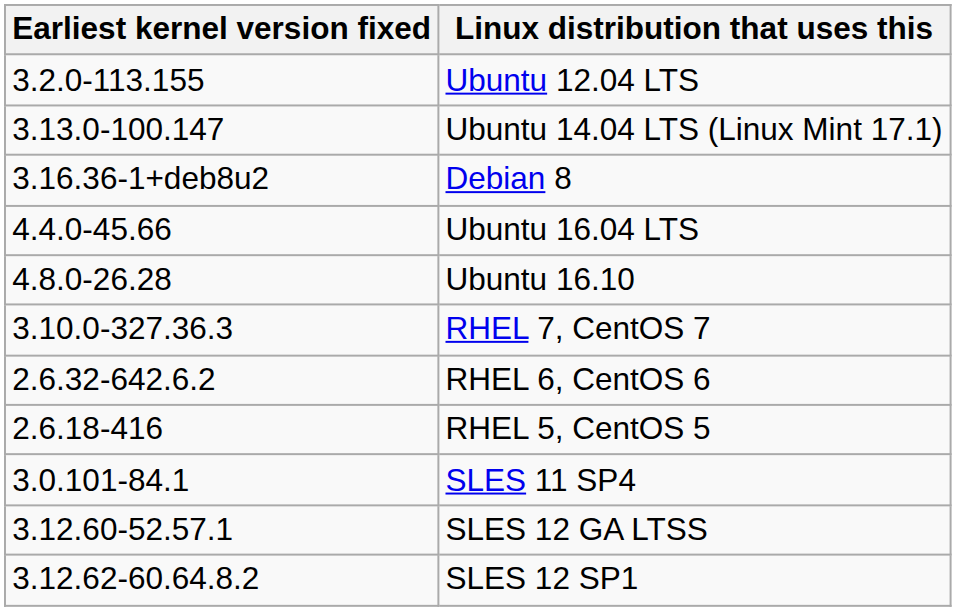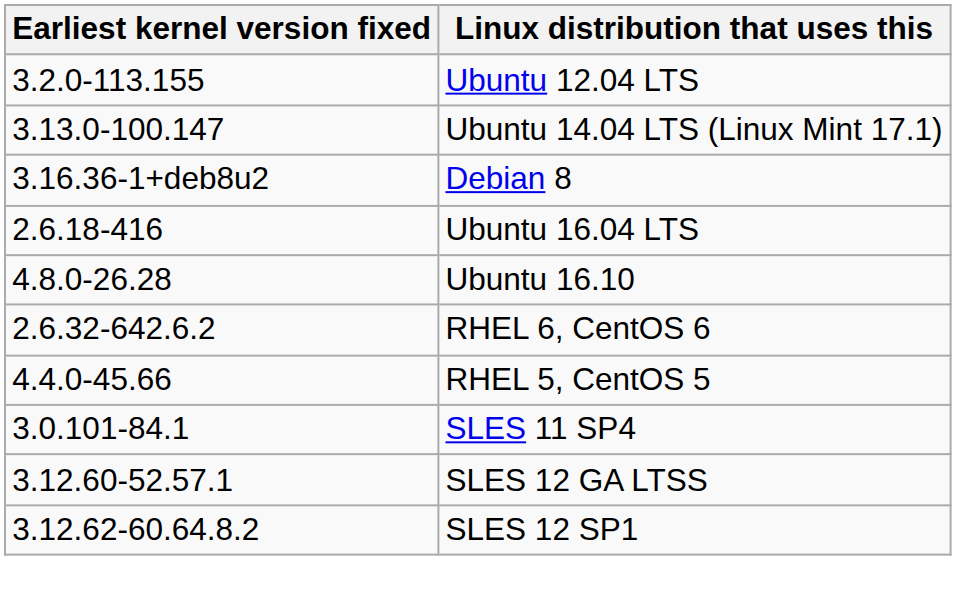Ubuntu 16.04 LTS | Earliest kernel version fixed: 4.4.0-45.66 -> 2.6.18-416
- row: 3.10.0-327.36.3 | RHEL 7, CentOS 7
RHEL 5, CentOS 5 | Earliest kernel version fixed: 2.6.18-416 -> 4.4.0-45.66
